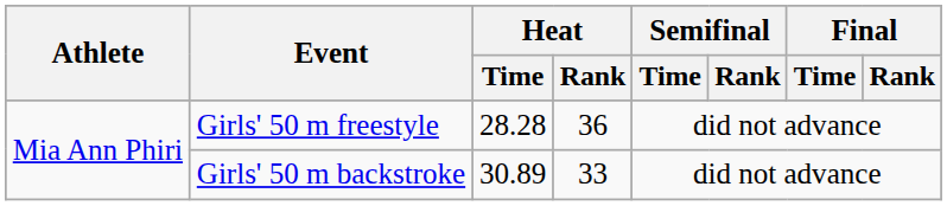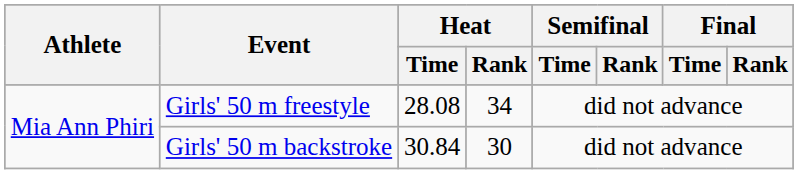Girls' 50 m freestyle | Heat / Time: 28.28 -> 28.08
Girls' 50 m freestyle | Heat / Rank: 36 -> 34
Girls' 50 m backstroke | Heat / Time: 30.89 -> 30.84
Girls' 50 m backstroke | Heat / Rank: 33 -> 30
